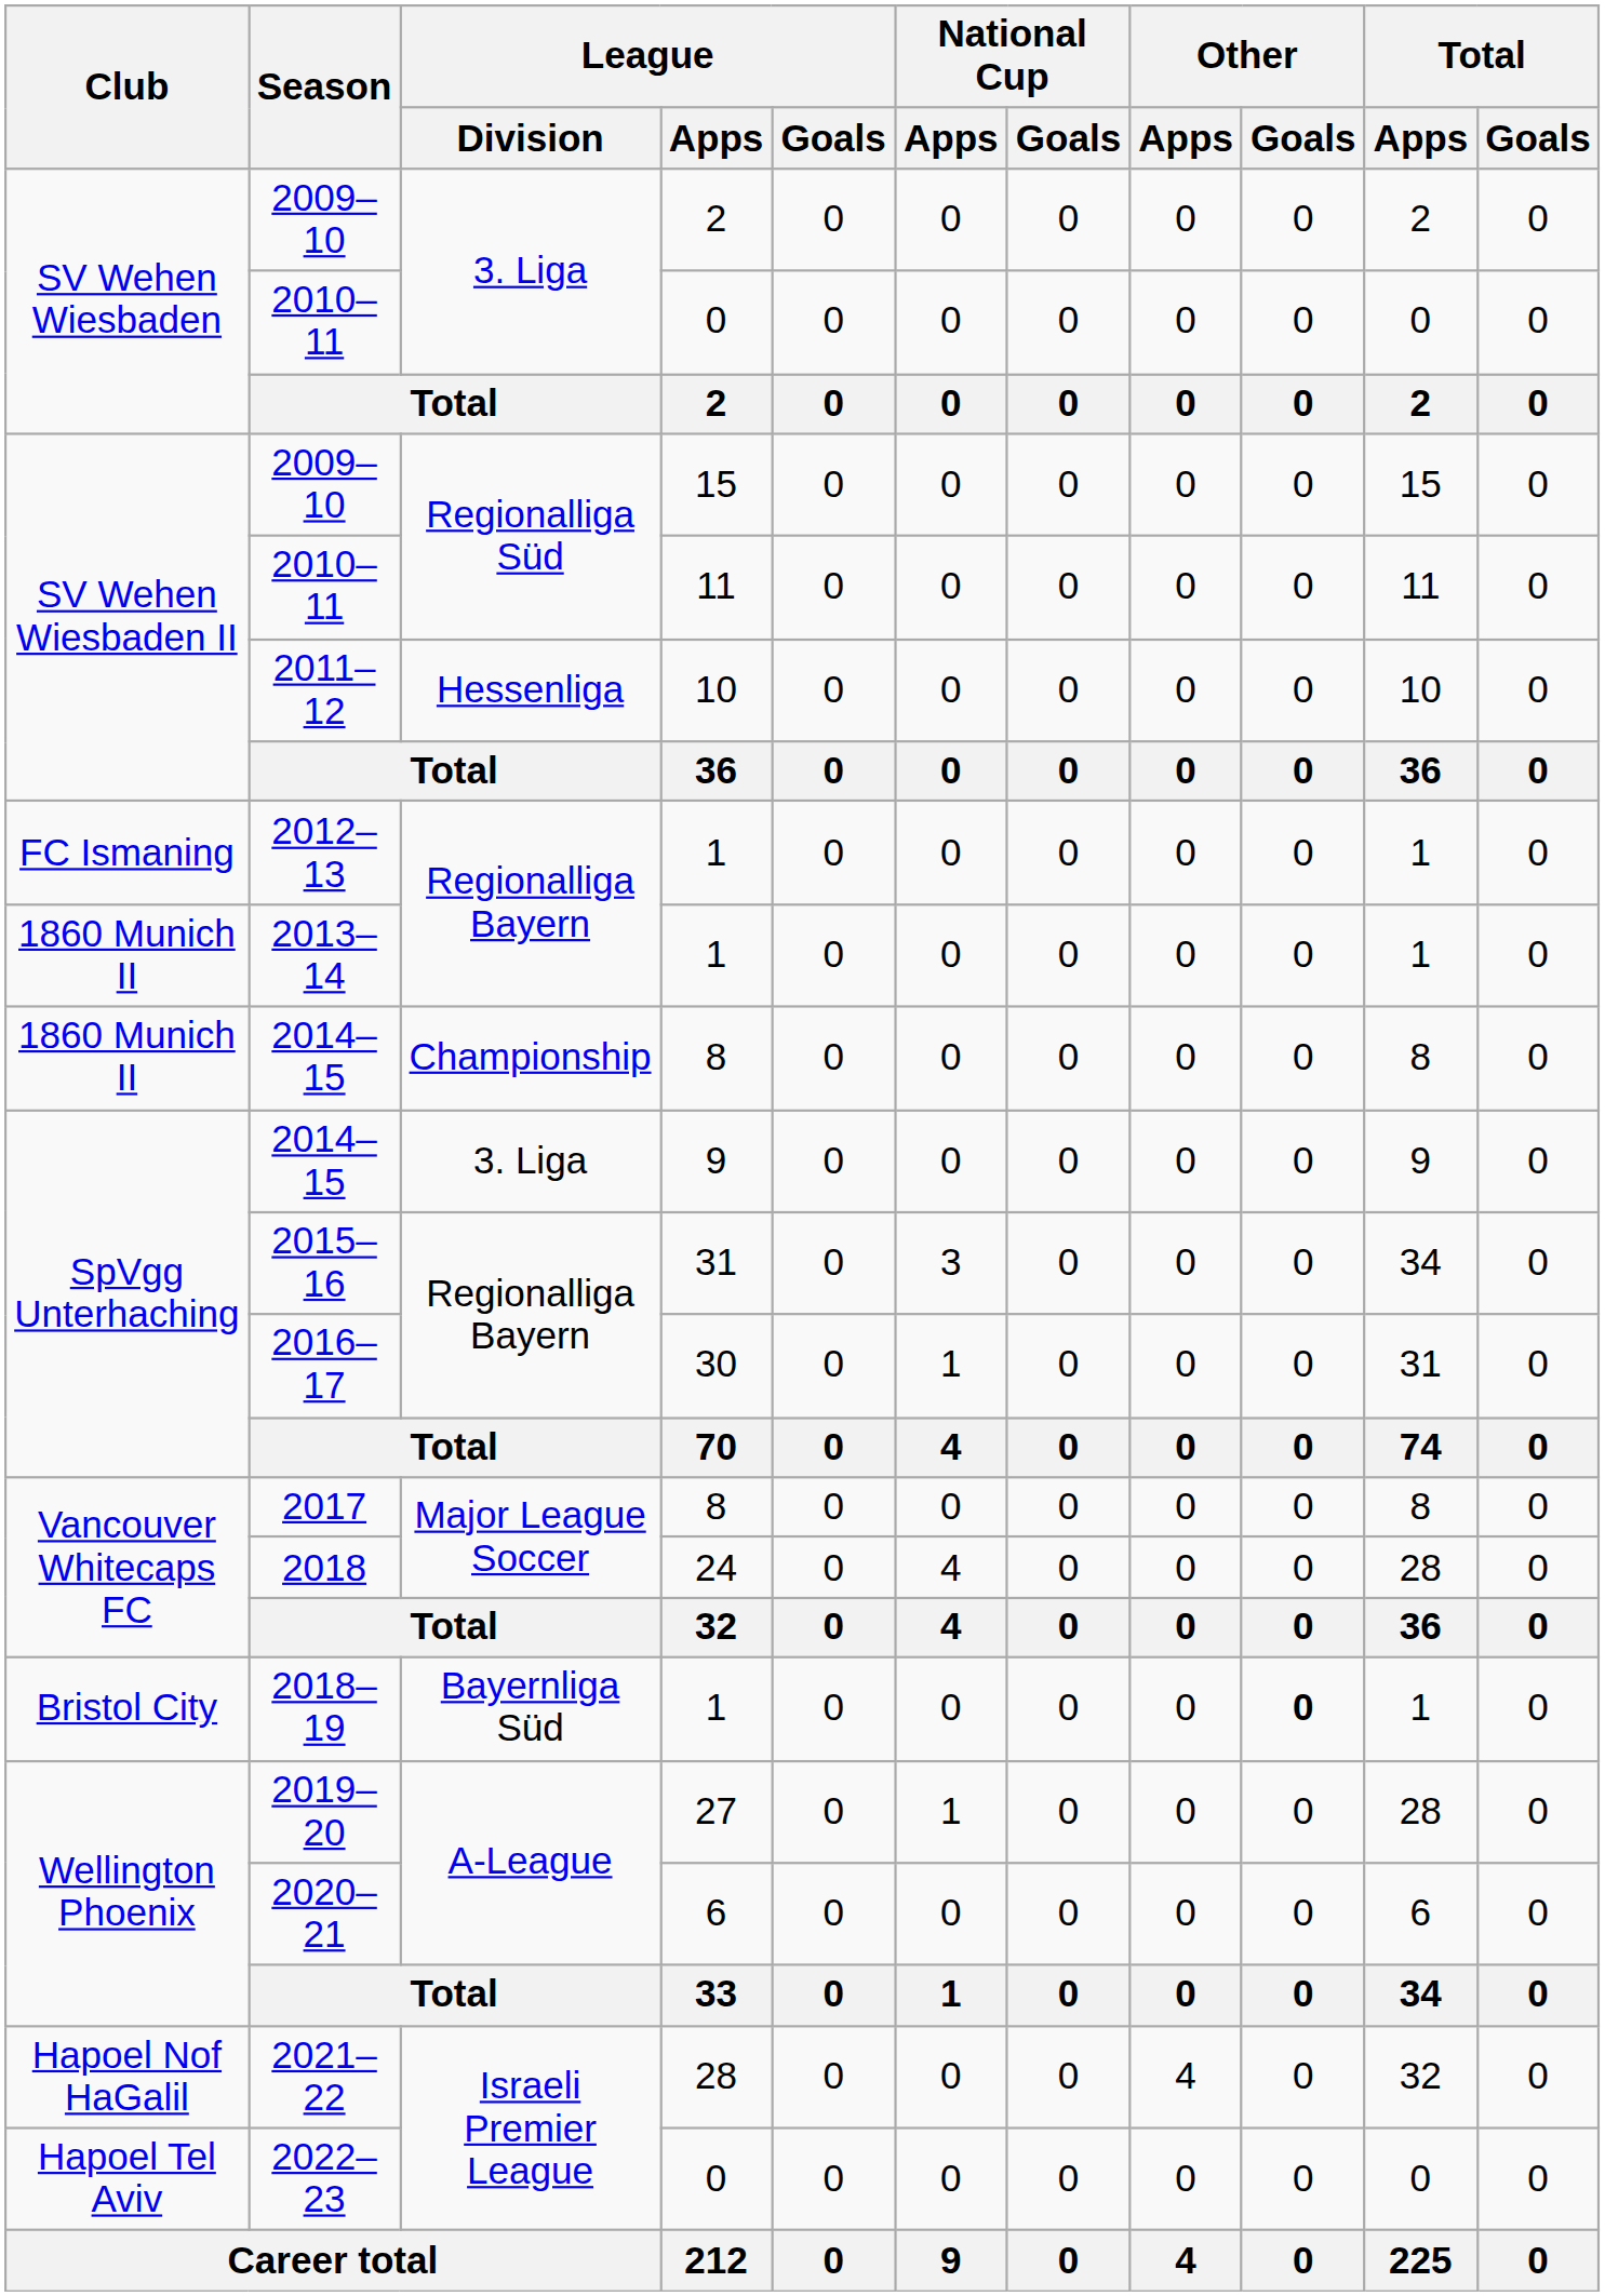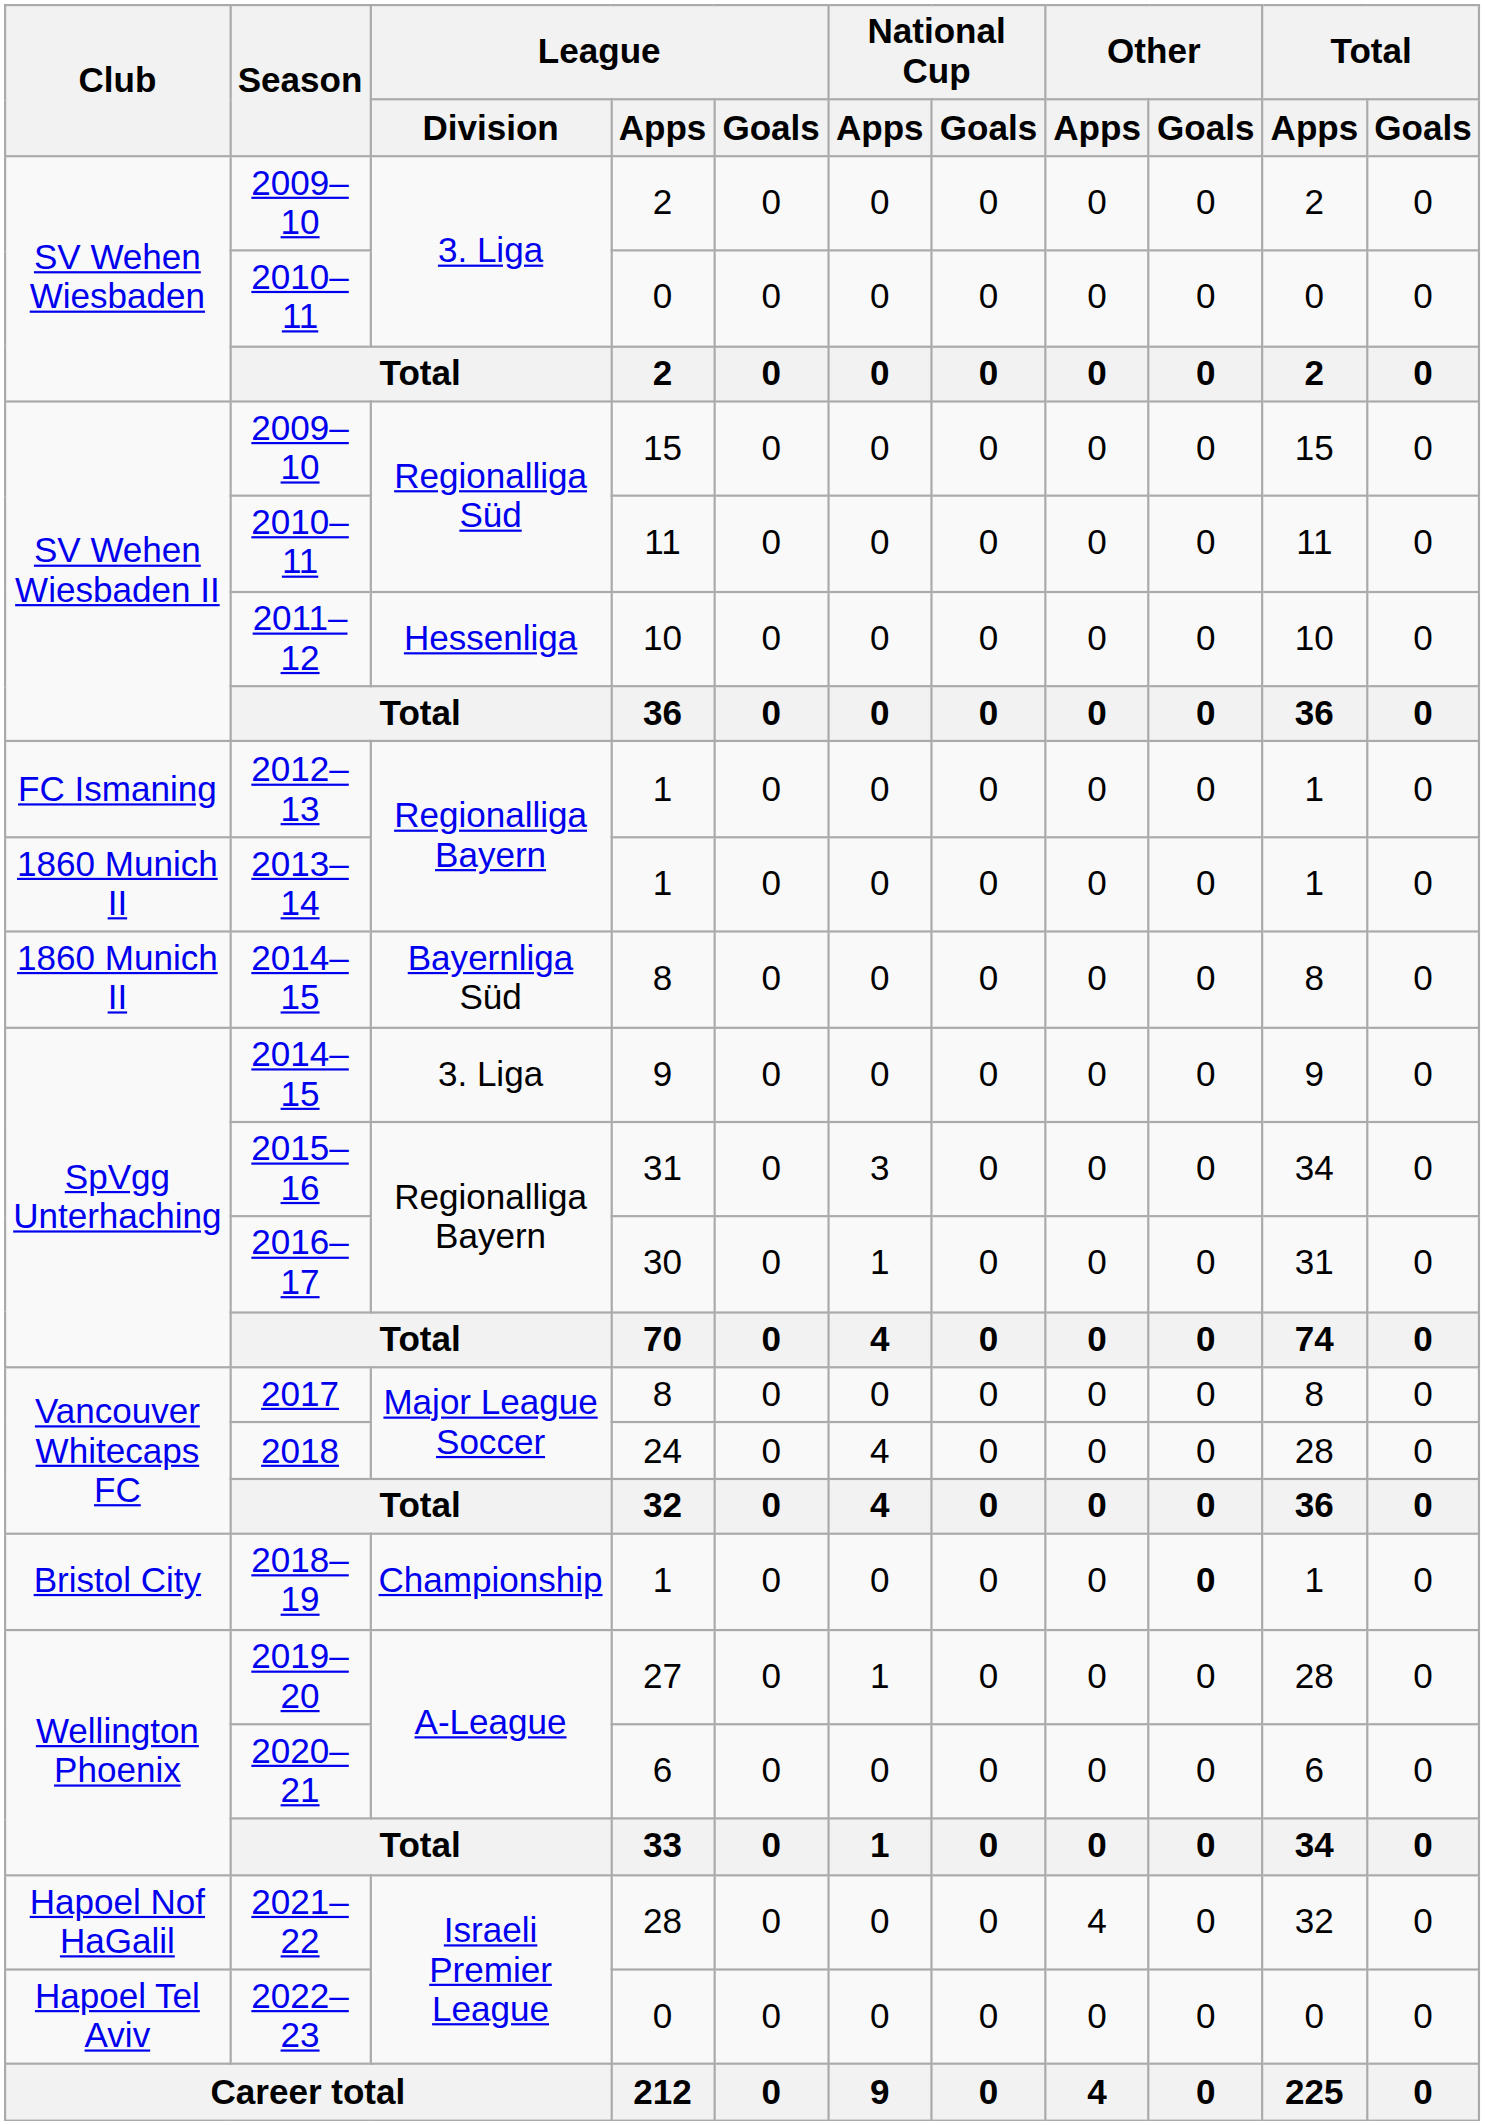2014–15 / 8 | League / Division: Championship -> Bayernliga Süd
2018–19 | League / Division: Bayernliga Süd -> Championship
